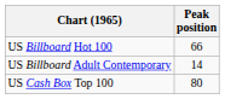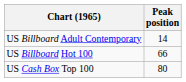rows swapped: US Billboard Hot 100 <-> US Billboard Adult Contemporary
